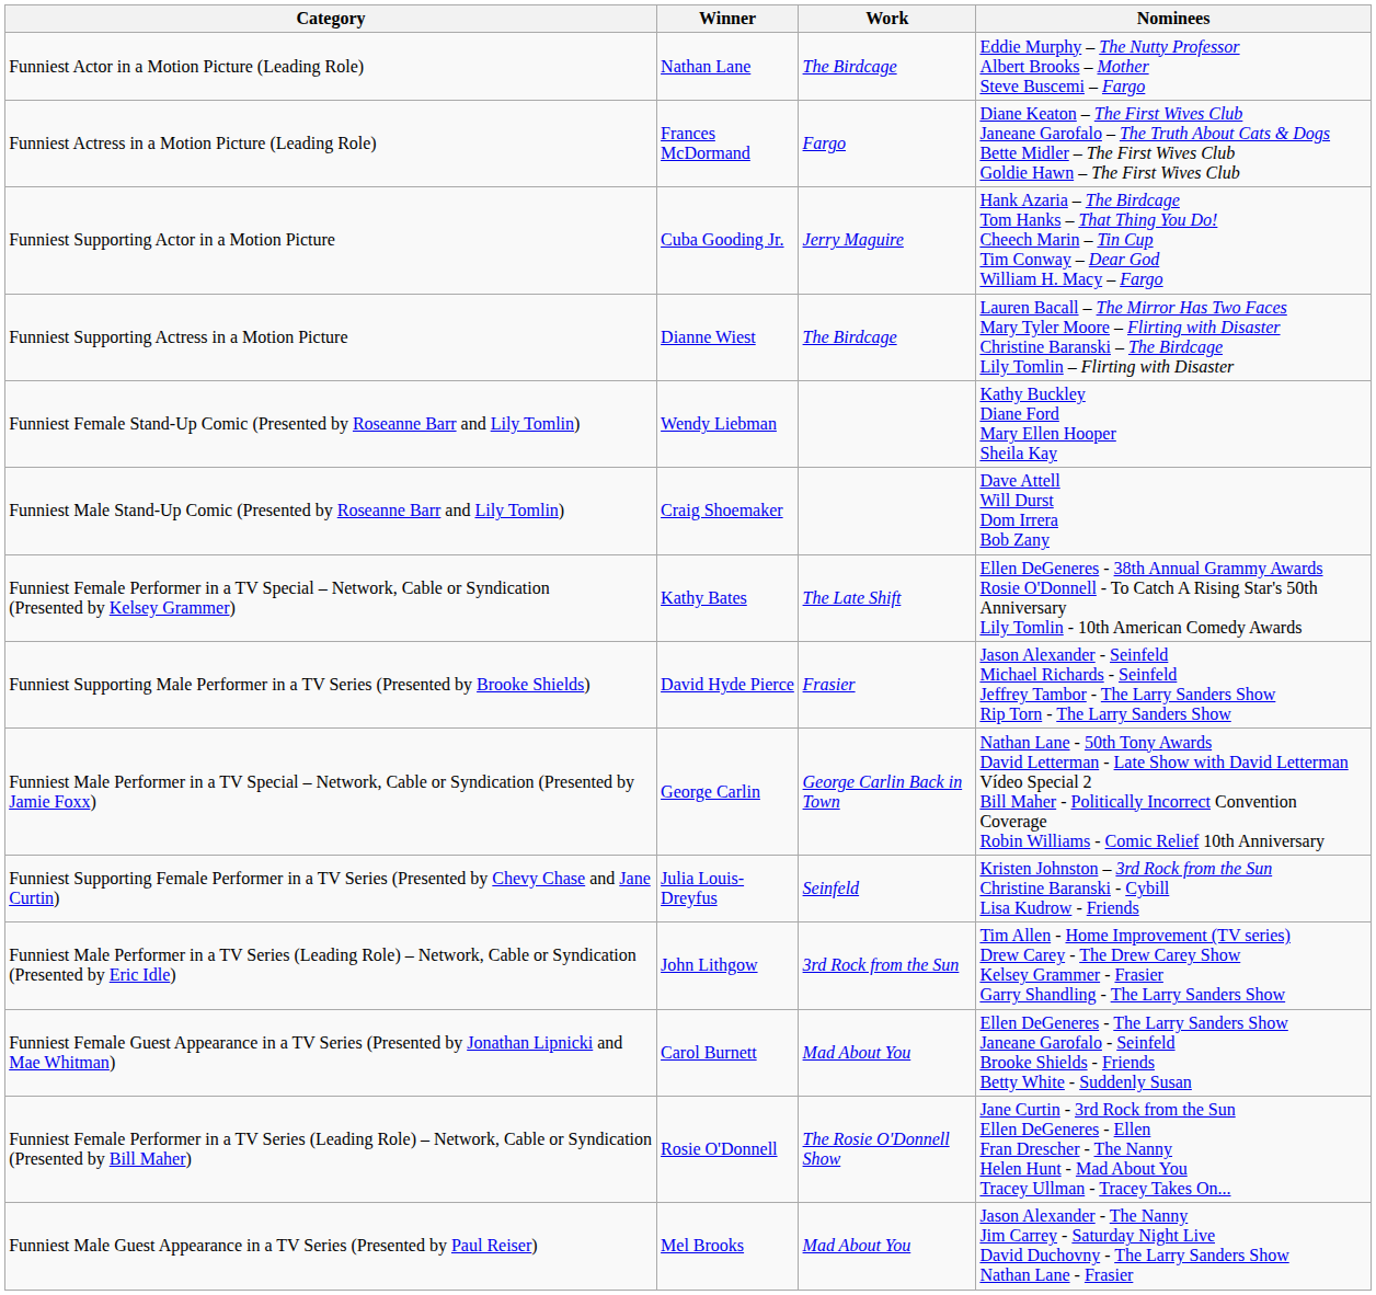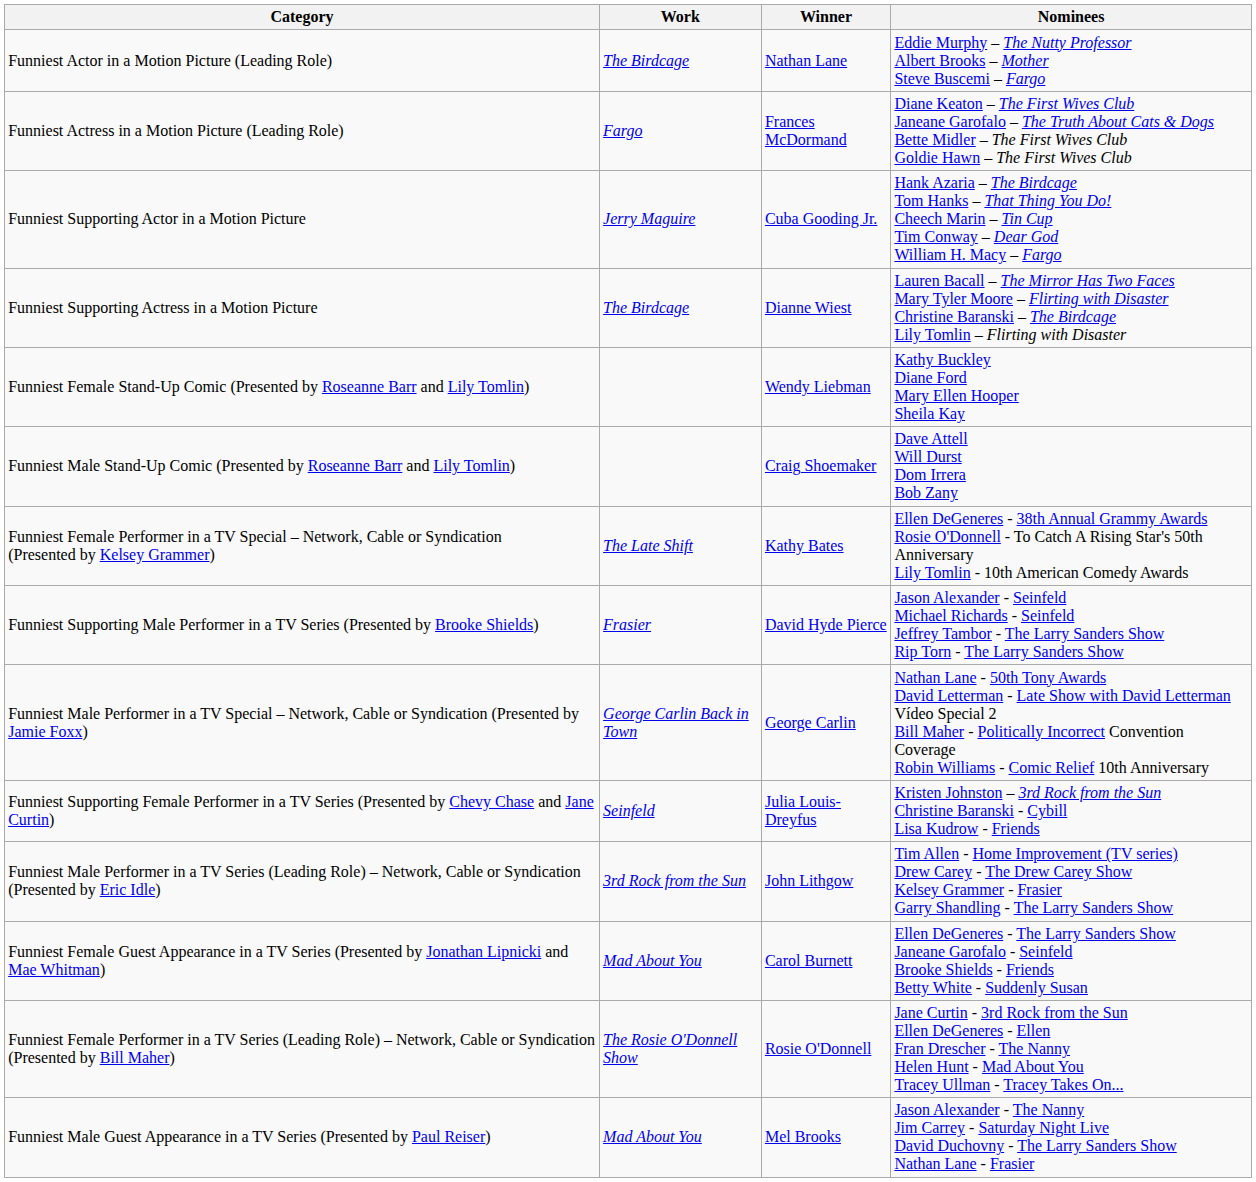columns swapped: Winner <-> Work
